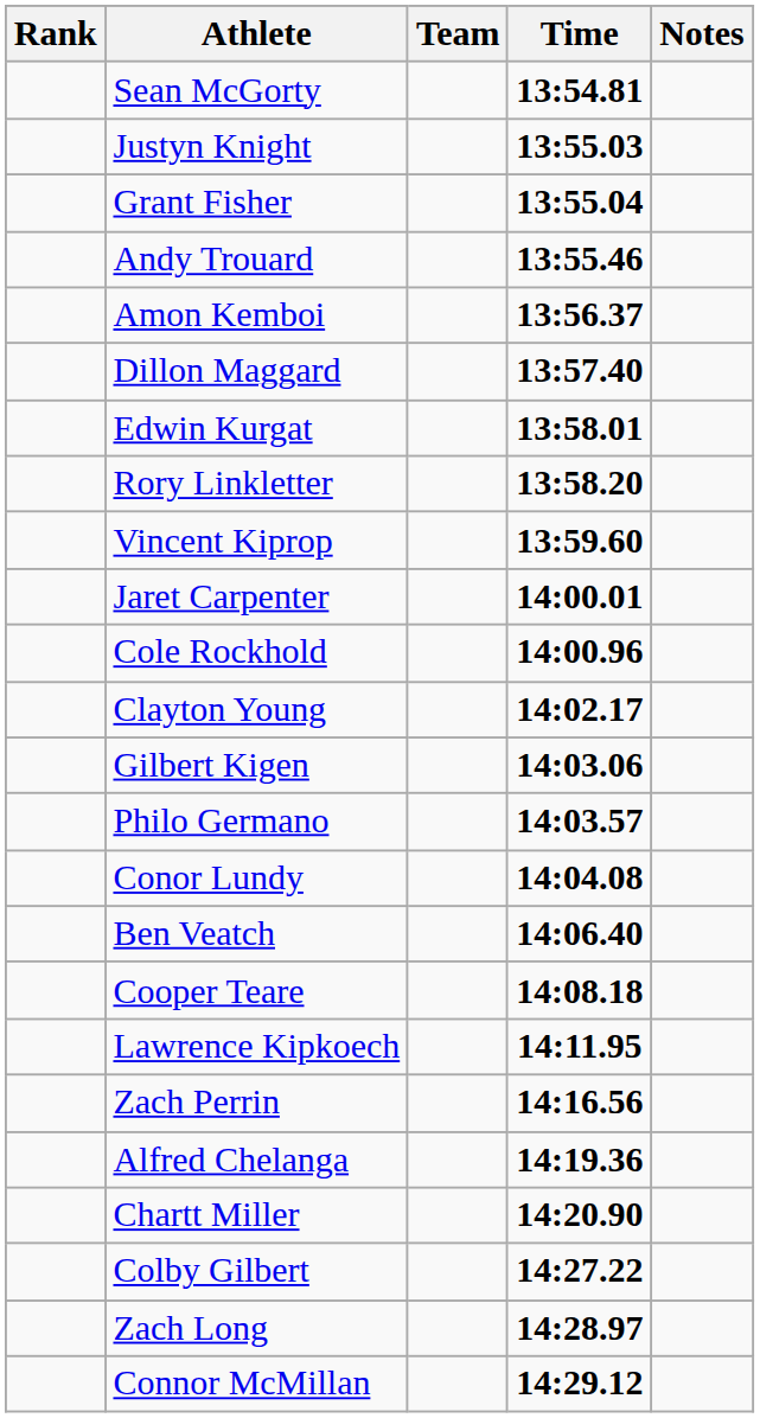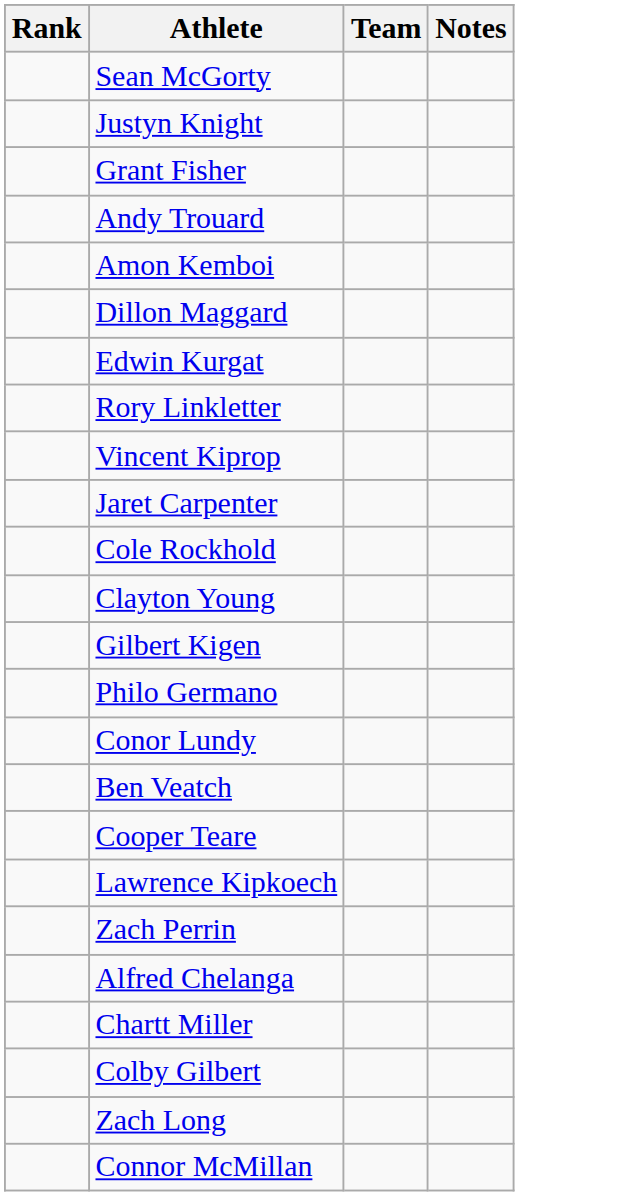- column: Time | 13:54.81 | 13:55.03 | 13:55.04 | 13:55.46 | 13:56.37 | 13:57.40 | 13:58.01 | 13:58.20 | 13:59.60 | 14:00.01 | 14:00.96 | 14:02.17 | 14:03.06 | 14:03.57 | 14:04.08 | 14:06.40 | 14:08.18 | 14:11.95 | 14:16.56 | 14:19.36 | 14:20.90 | 14:27.22 | 14:28.97 | 14:29.12
